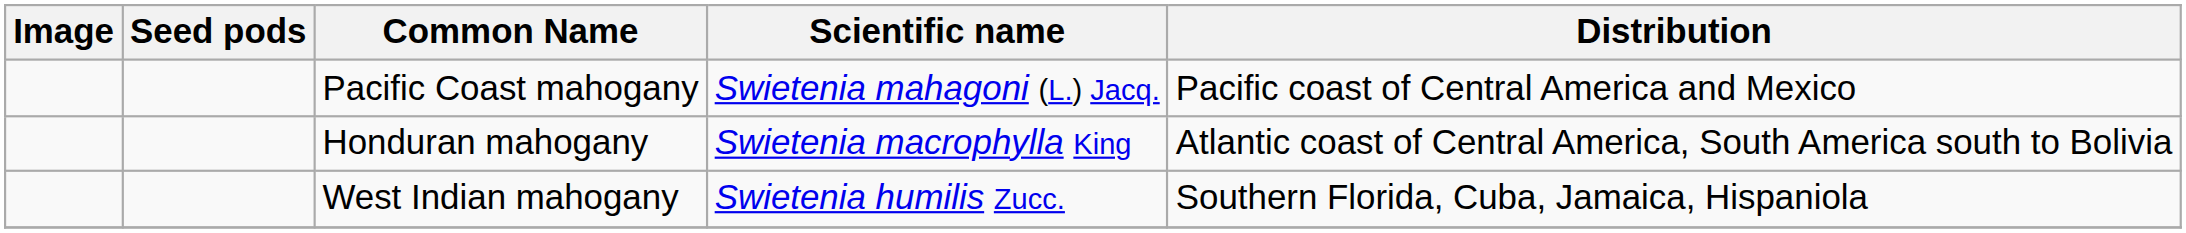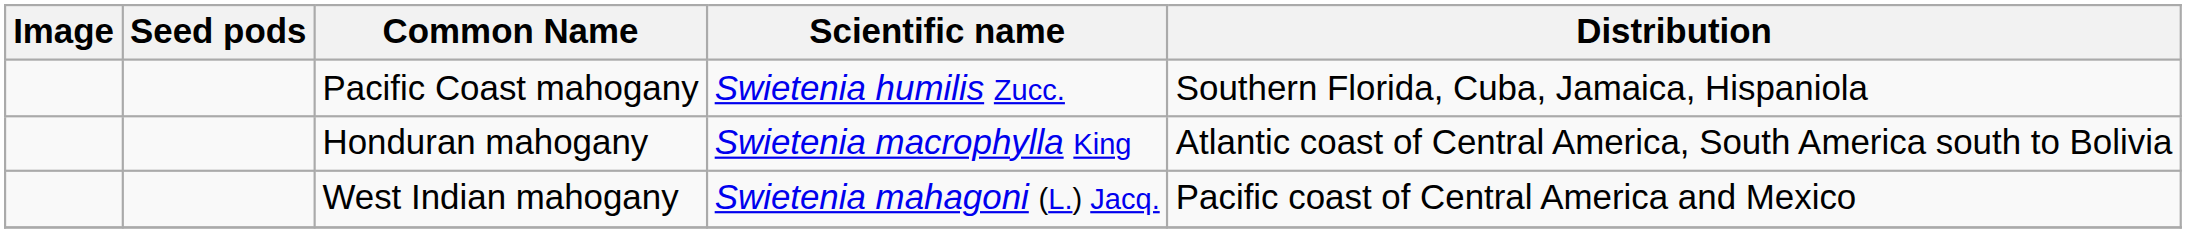Pacific Coast mahogany | Scientific name: Swietenia mahagoni (L.) Jacq. -> Swietenia humilis Zucc.
Pacific Coast mahogany | Distribution: Pacific coast of Central America and Mexico -> Southern Florida, Cuba, Jamaica, Hispaniola
West Indian mahogany | Scientific name: Swietenia humilis Zucc. -> Swietenia mahagoni (L.) Jacq.
West Indian mahogany | Distribution: Southern Florida, Cuba, Jamaica, Hispaniola -> Pacific coast of Central America and Mexico
